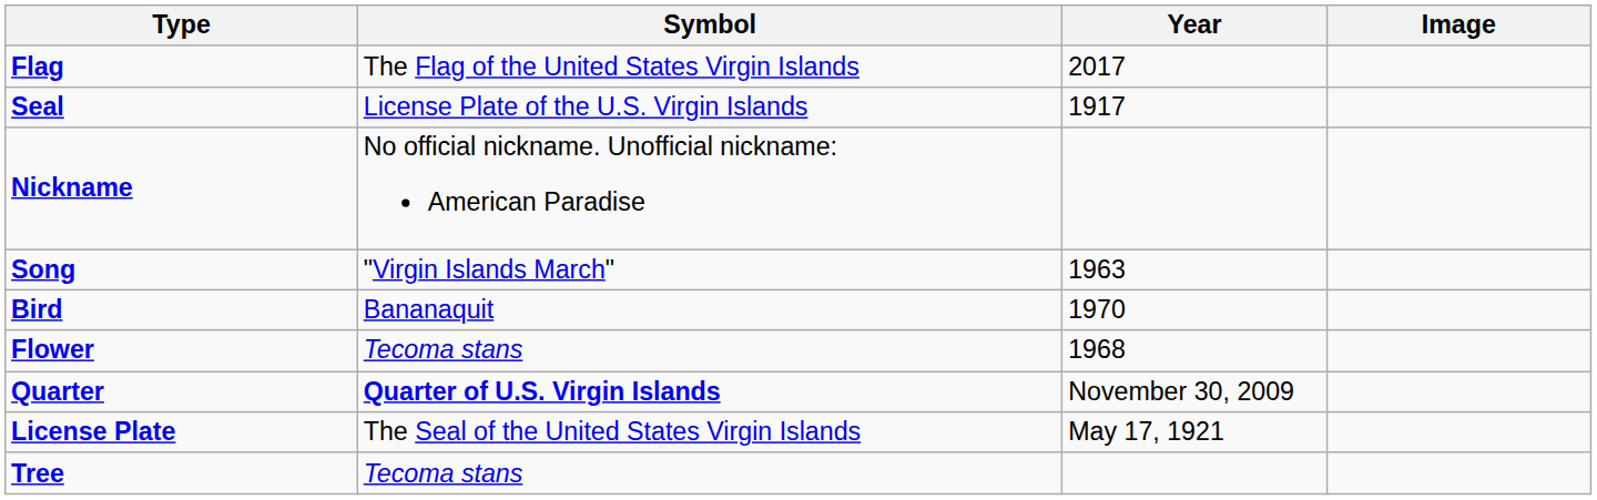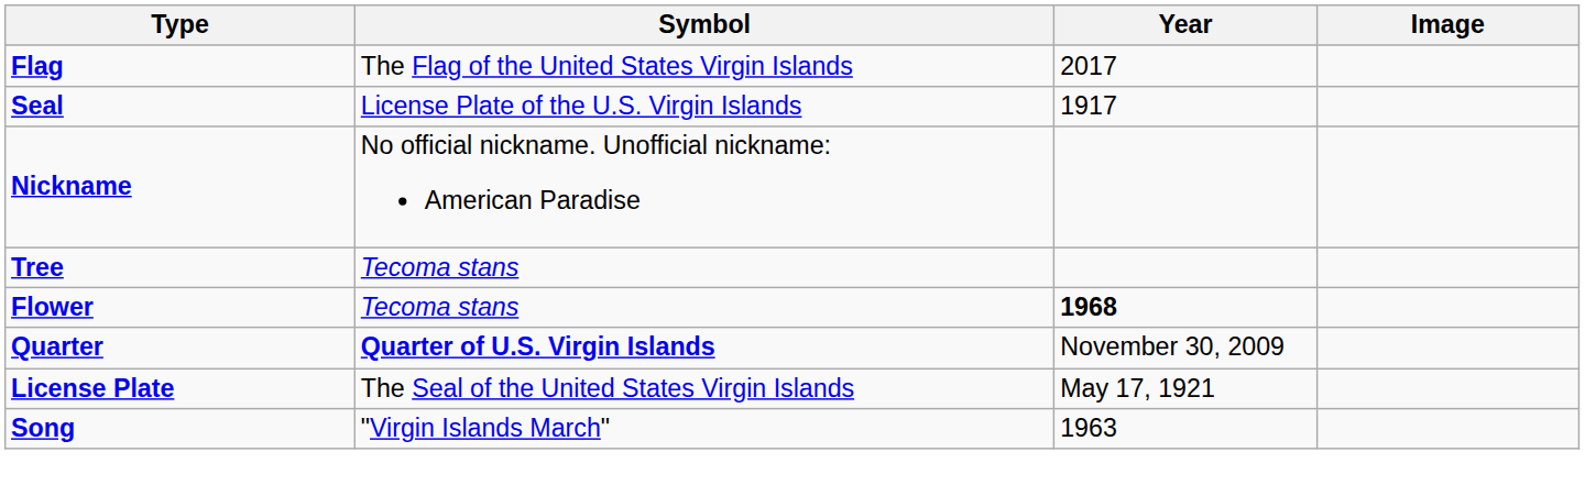rows swapped: Song <-> Tree
- row: Bird | Bananaquit | 1970
Flower | Year: normal -> bold
